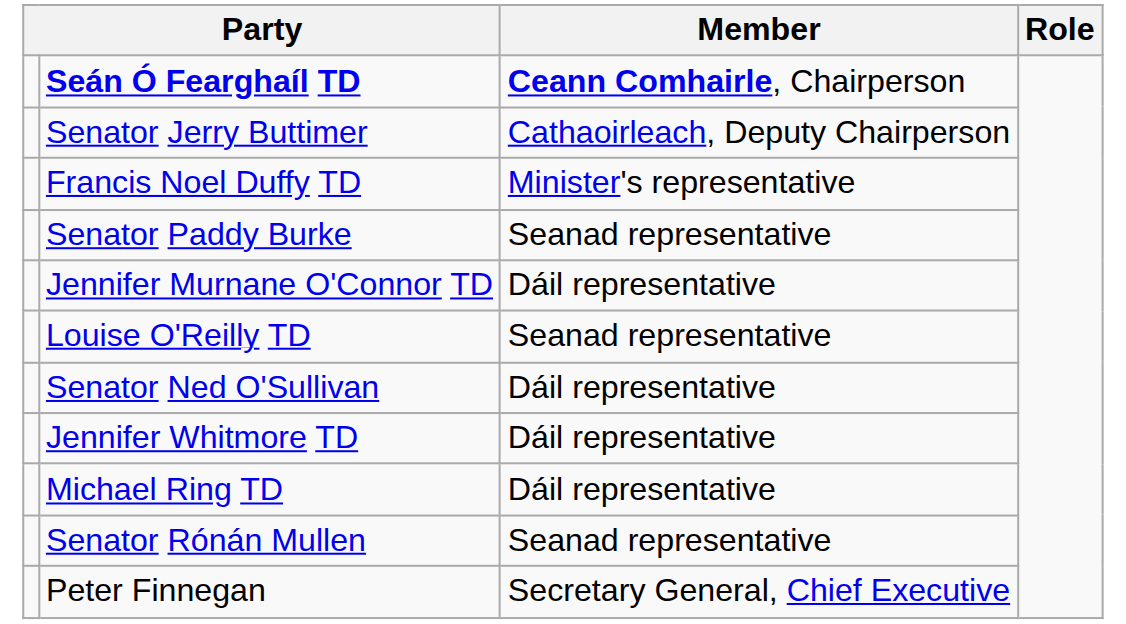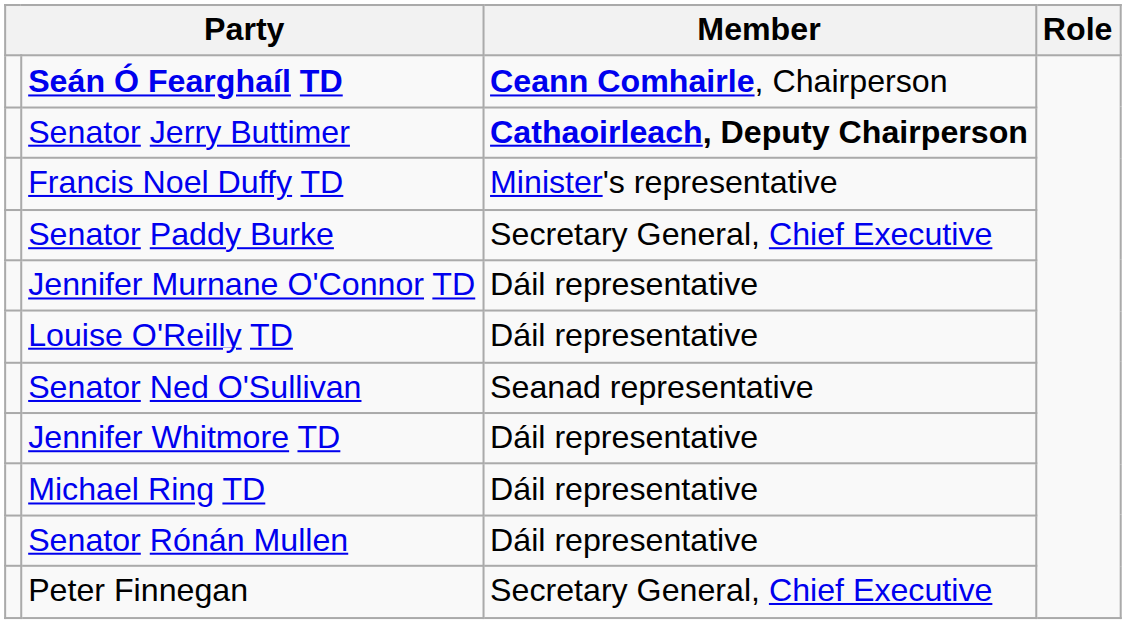Senator Jerry Buttimer | Member: normal -> bold
Senator Paddy Burke | Member: Seanad representative -> Secretary General, Chief Executive
Louise O'Reilly TD | Member: Seanad representative -> Dáil representative
Senator Ned O'Sullivan | Member: Dáil representative -> Seanad representative
Senator Rónán Mullen | Member: Seanad representative -> Dáil representative
